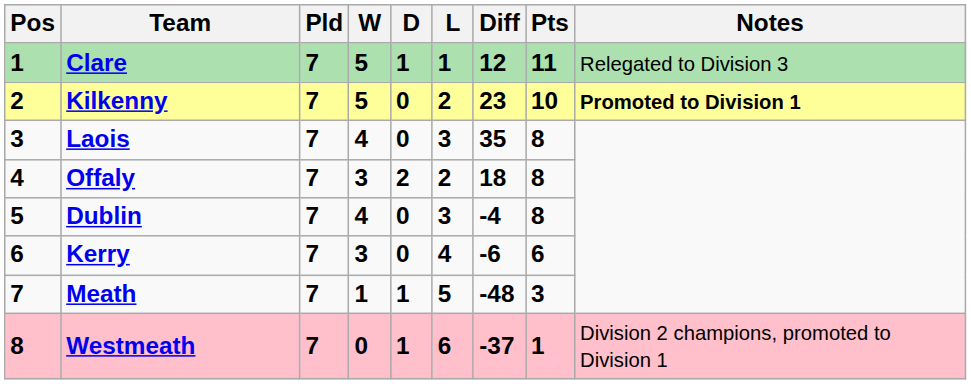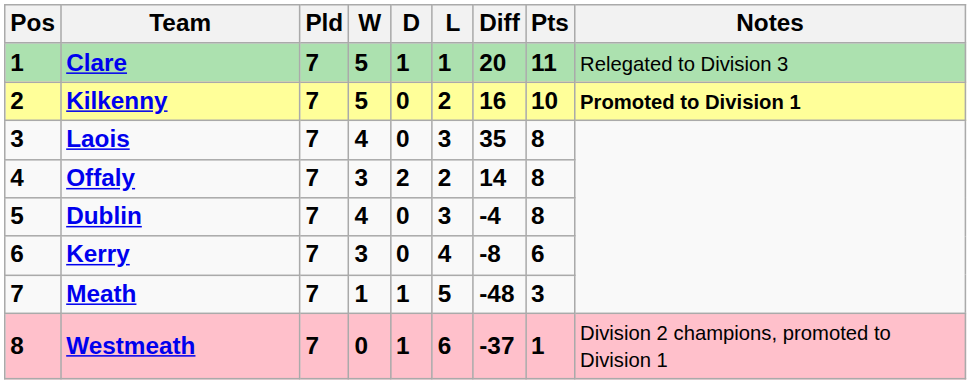Clare | Diff: 12 -> 20
Kilkenny | Diff: 23 -> 16
Offaly | Diff: 18 -> 14
Kerry | Diff: -6 -> -8
